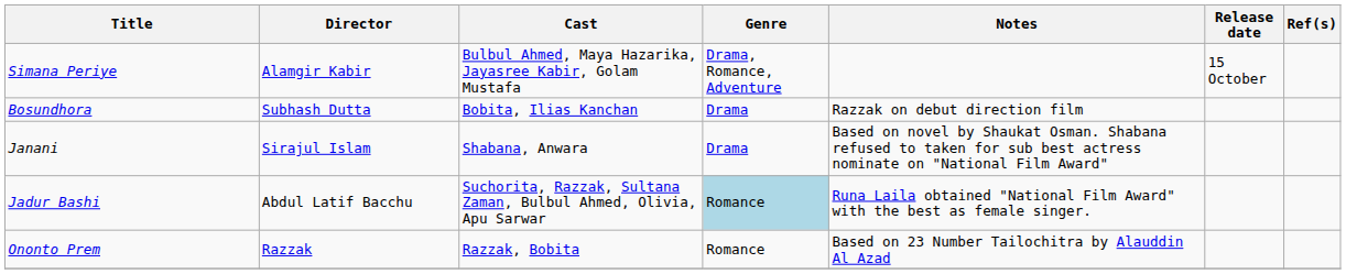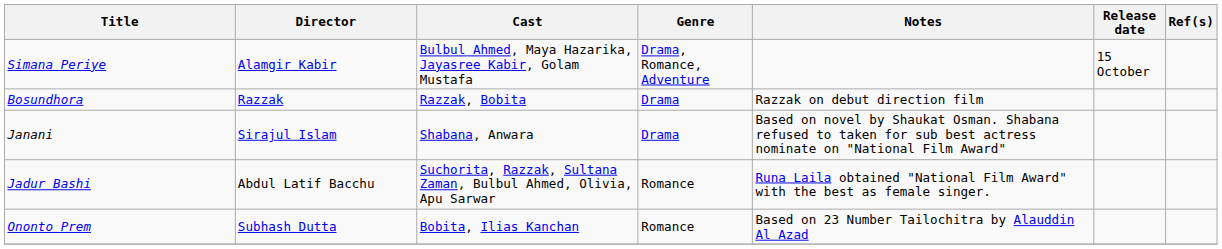Bosundhora | Director: Subhash Dutta -> Razzak
Bosundhora | Cast: Bobita, Ilias Kanchan -> Razzak, Bobita
Jadur Bashi | Genre: lightblue background -> no background
Ononto Prem | Director: Razzak -> Subhash Dutta
Ononto Prem | Cast: Razzak, Bobita -> Bobita, Ilias Kanchan
